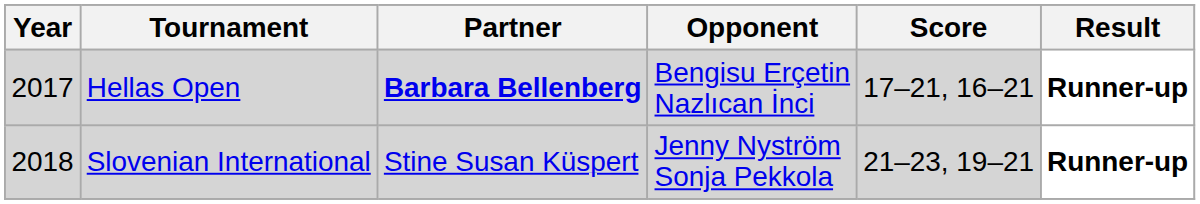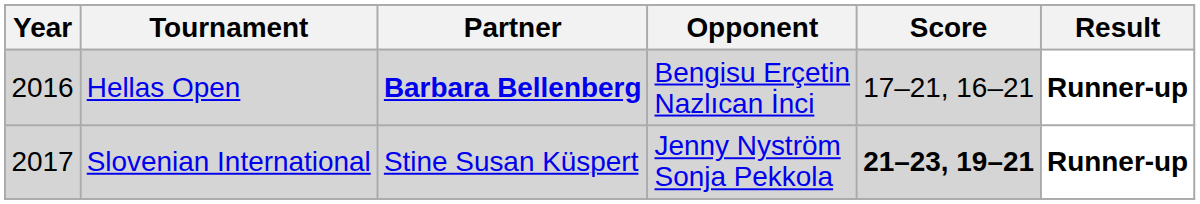Hellas Open | Year: 2017 -> 2016
Slovenian International | Year: 2018 -> 2017
Slovenian International | Score: normal -> bold
